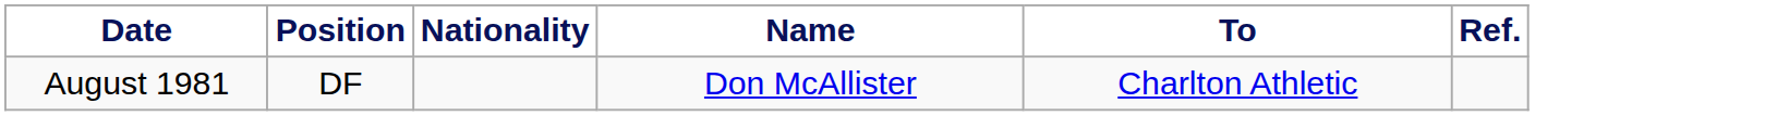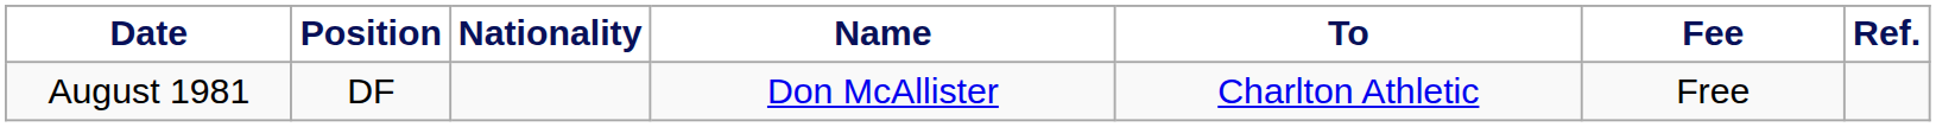+ column: Fee | Free
